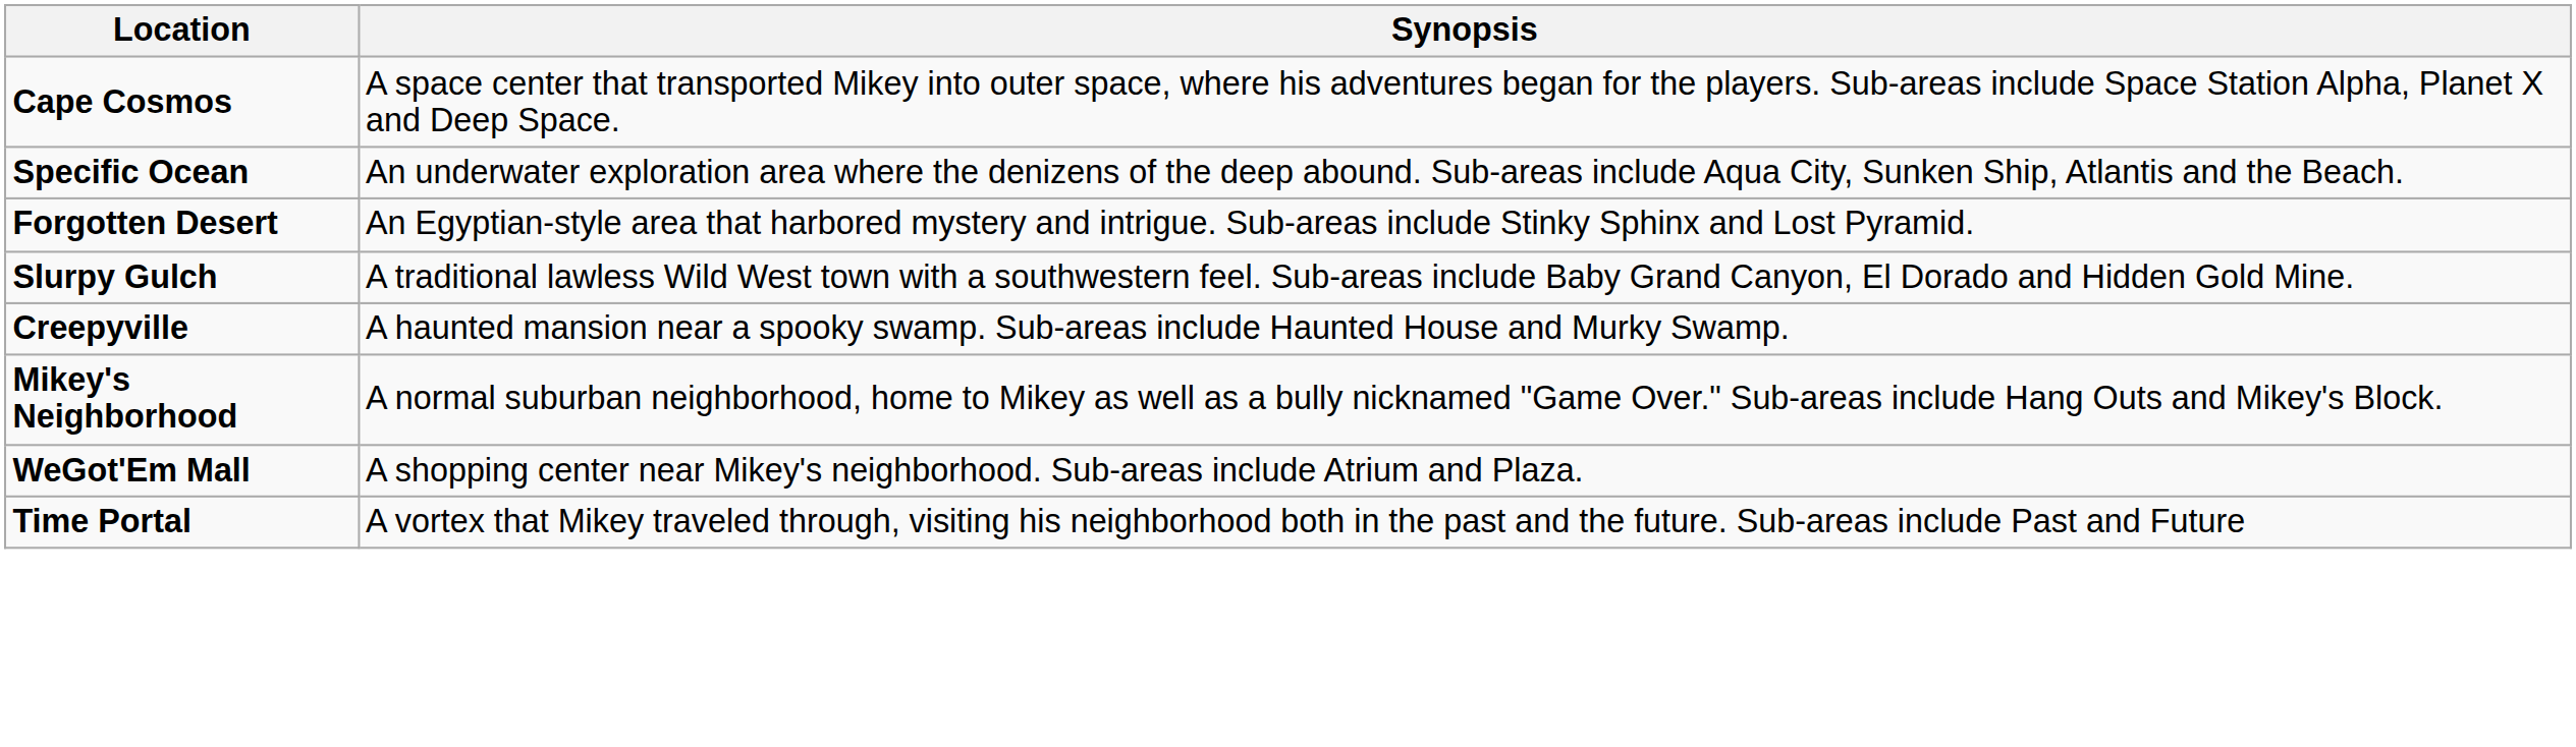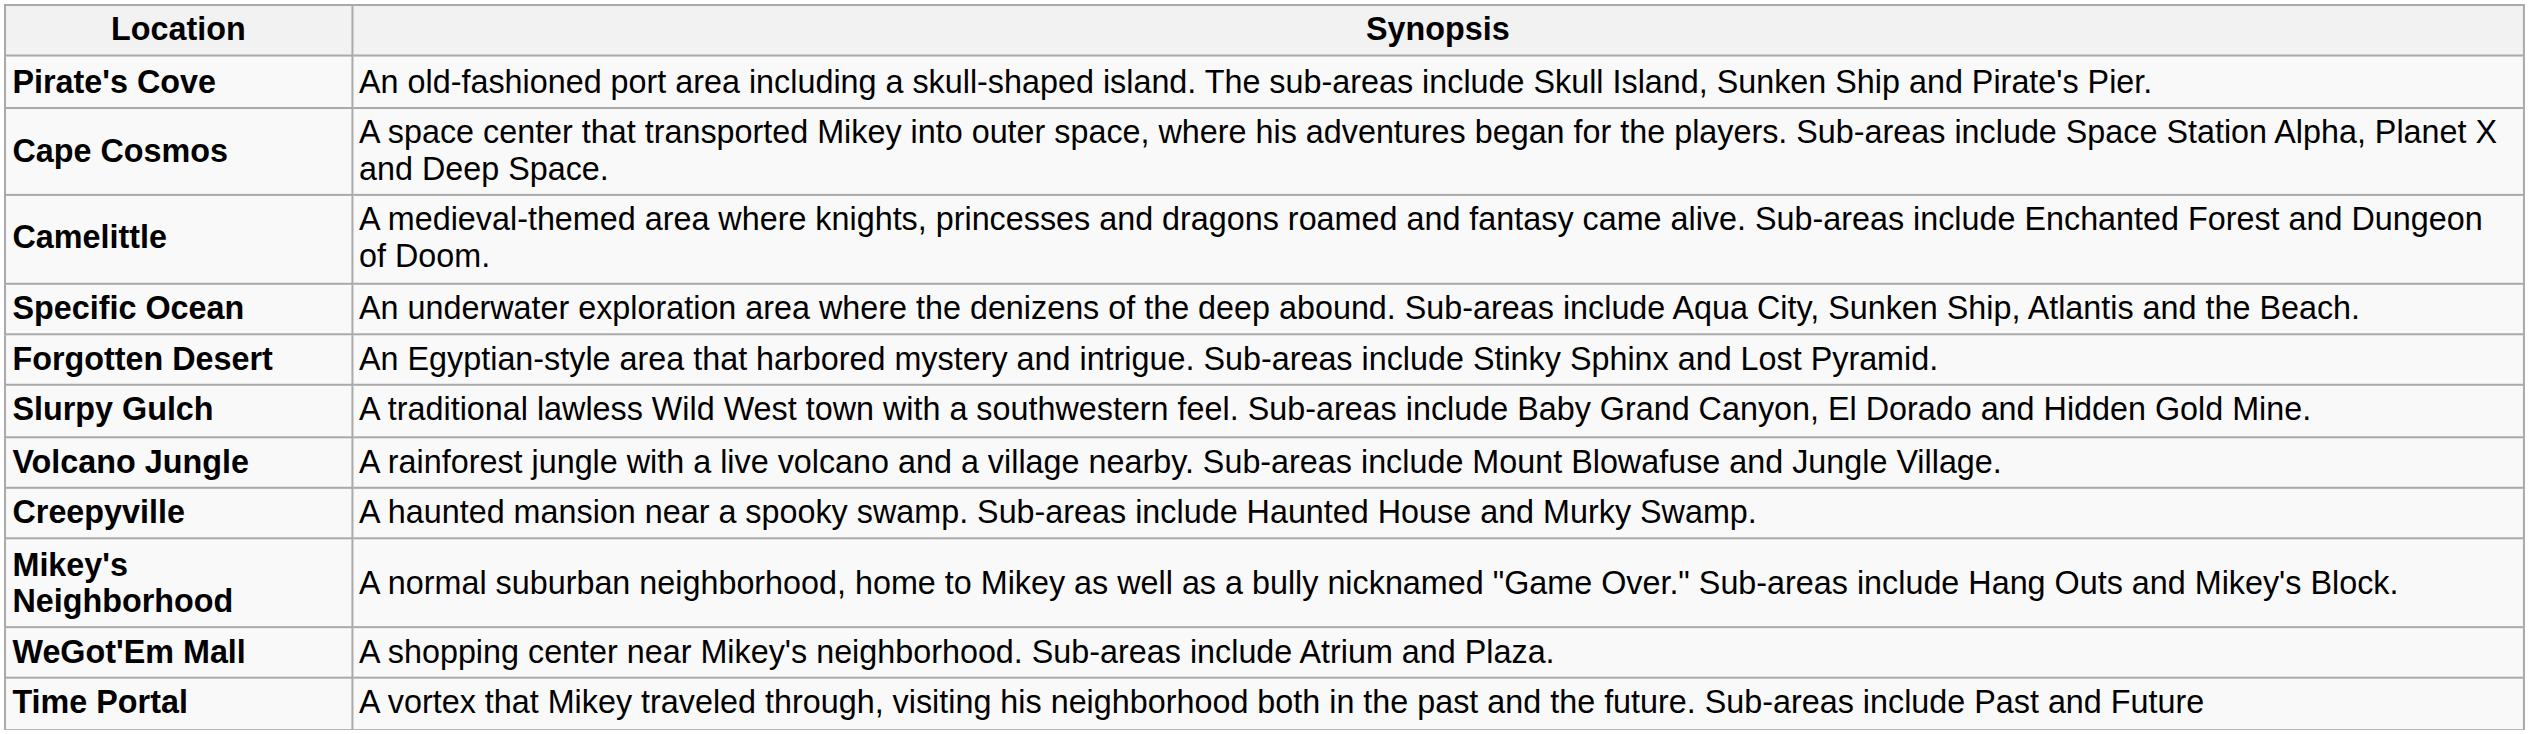+ row: Pirate's Cove | An old-fashioned port area including a skull-shaped island. The sub-areas include Skull Island, Sunken Ship and Pirate's Pier.
+ row: Camelittle | A medieval-themed area where knights, princesses and dragons roamed and fantasy came alive. Sub-areas include Enchanted Forest and Dungeon of Doom.
+ row: Volcano Jungle | A rainforest jungle with a live volcano and a village nearby. Sub-areas include Mount Blowafuse and Jungle Village.
